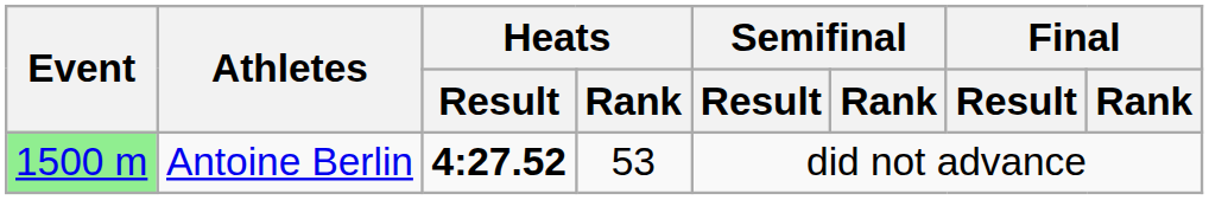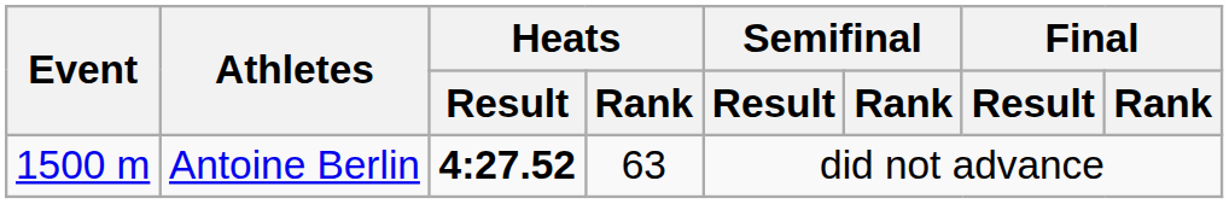Antoine Berlin | Event: lightgreen background -> no background
Antoine Berlin | Heats / Rank: 53 -> 63
